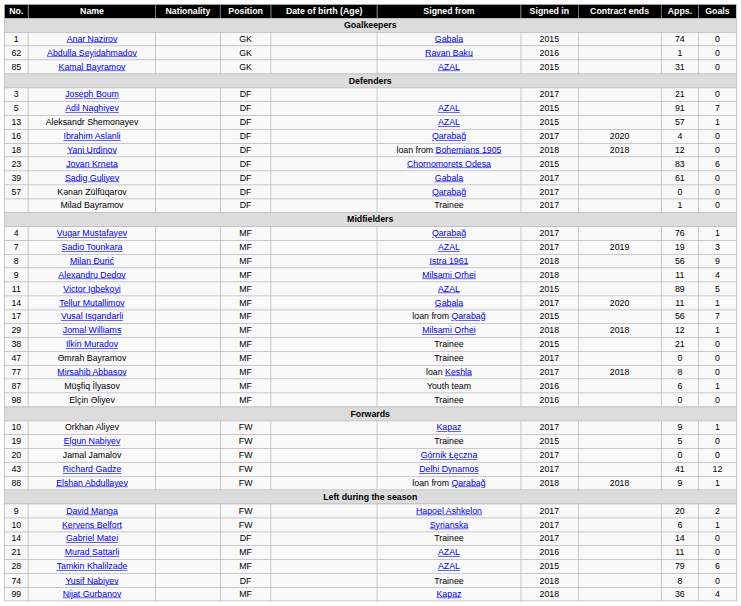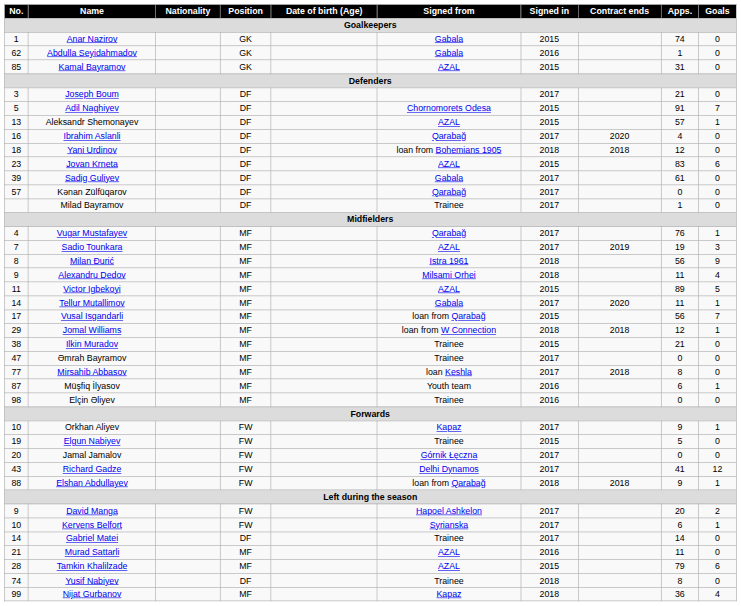Abdulla Seyidahmadov | Signed from: Ravan Baku -> Gabala
Adil Naghiyev | Signed from: AZAL -> Chornomorets Odesa
Jovan Krneta | Signed from: Chornomorets Odesa -> AZAL
Jomal Williams | Signed from: Milsami Orhei -> loan from W Connection
